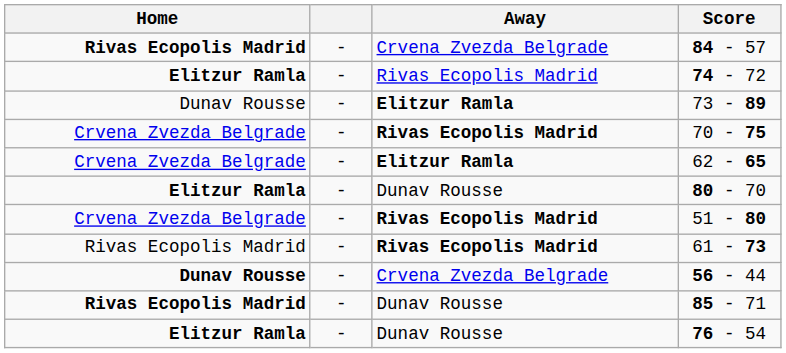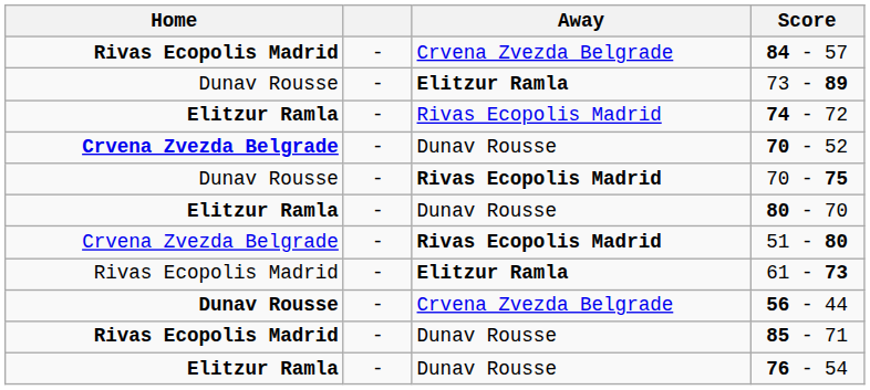rows swapped: 73 - 89 <-> 74 - 72
+ row: Crvena Zvezda Belgrade | - | Dunav Rousse | 70 - 52
70 - 75 | Home: Crvena Zvezda Belgrade -> Dunav Rousse
- row: Crvena Zvezda Belgrade | - | Elitzur Ramla | 62 - 65
61 - 73 | Away: Rivas Ecopolis Madrid -> Elitzur Ramla
